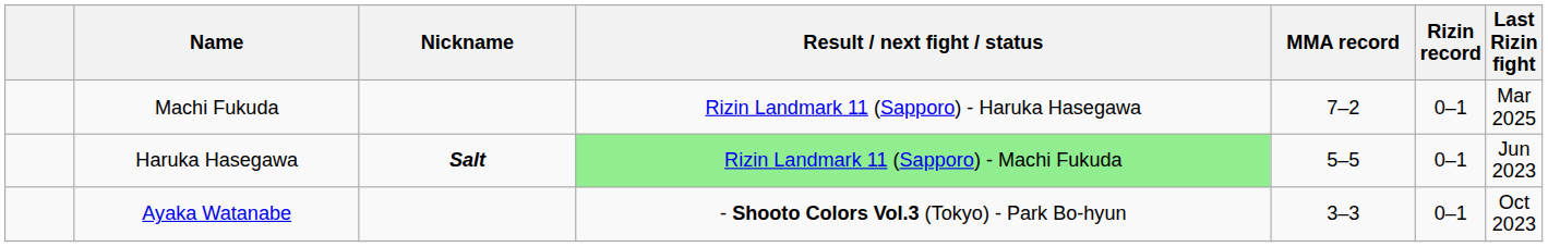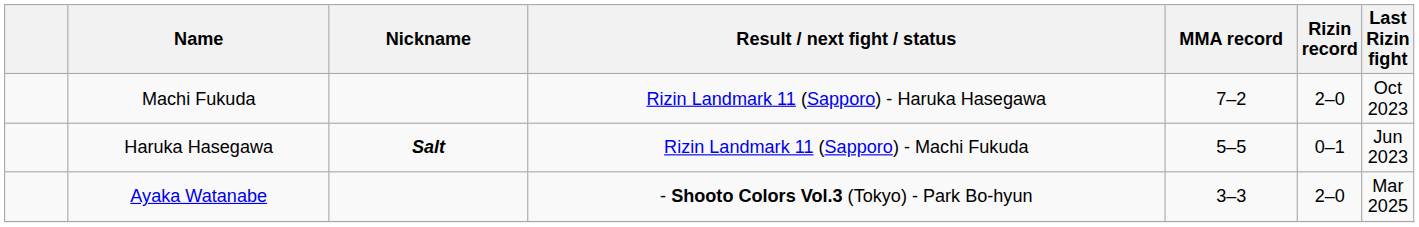Machi Fukuda | Rizin record: 0–1 -> 2–0
Machi Fukuda | Last Rizin fight: Mar 2025 -> Oct 2023
Haruka Hasegawa | Result / next fight / status: lightgreen background -> no background
Ayaka Watanabe | Rizin record: 0–1 -> 2–0
Ayaka Watanabe | Last Rizin fight: Oct 2023 -> Mar 2025
